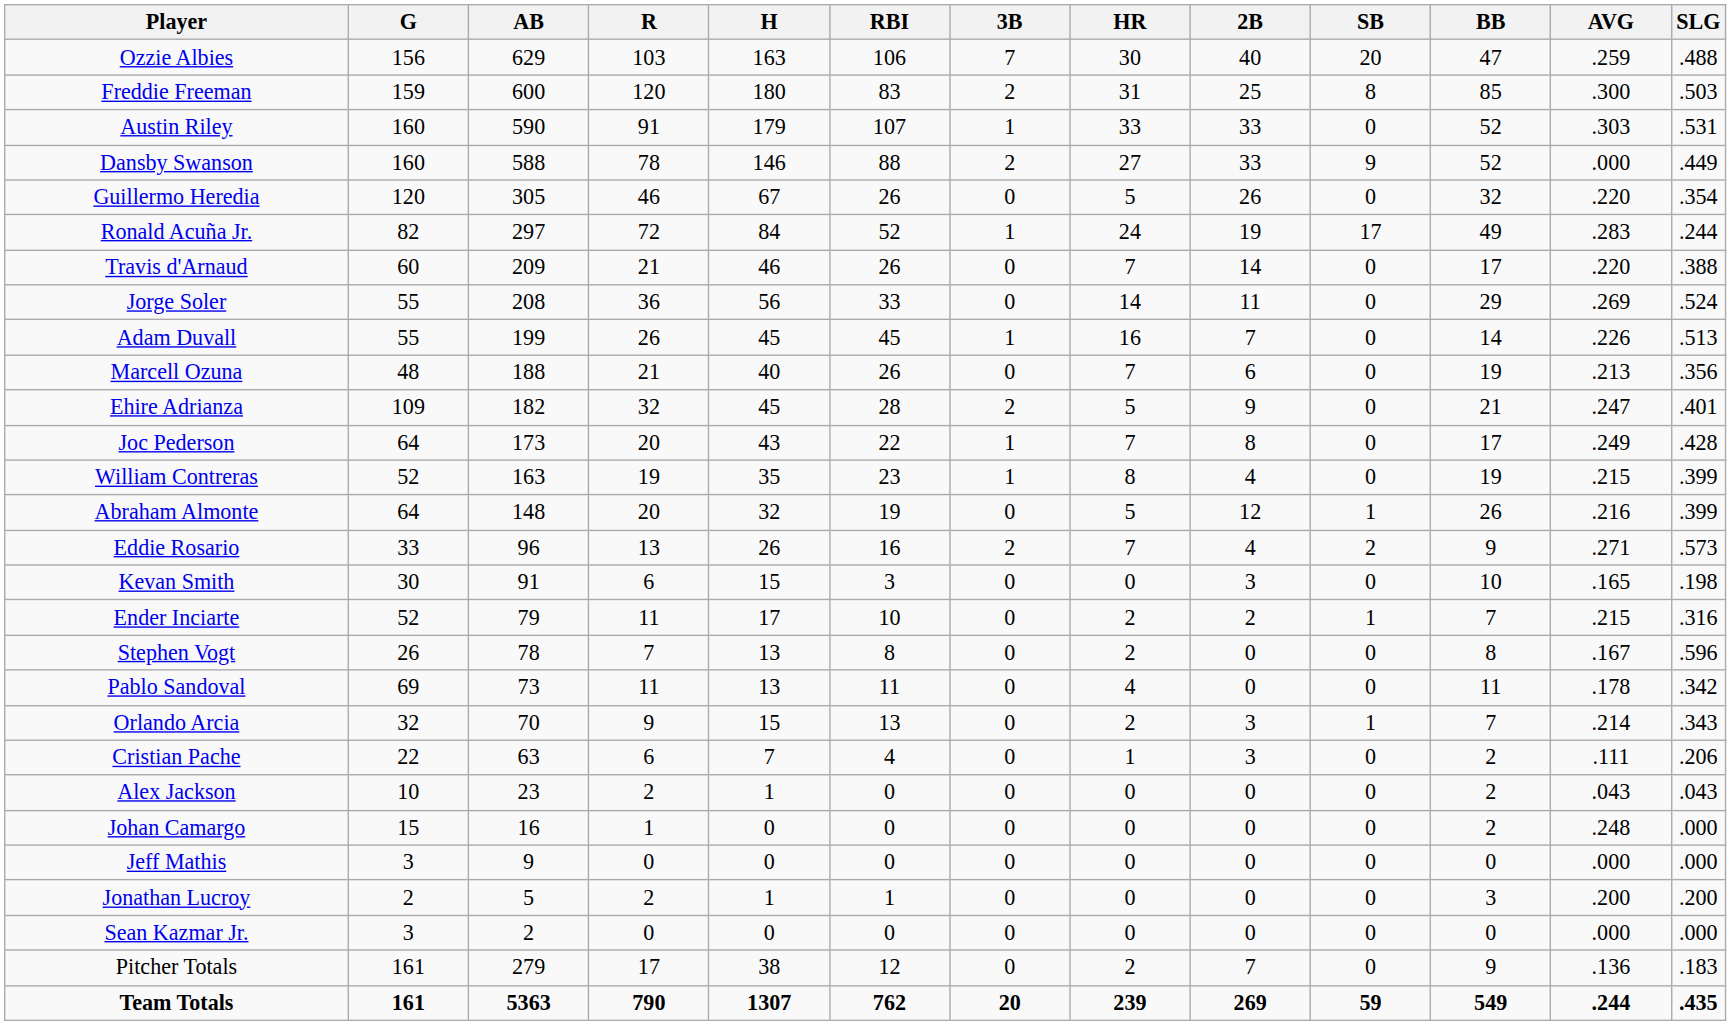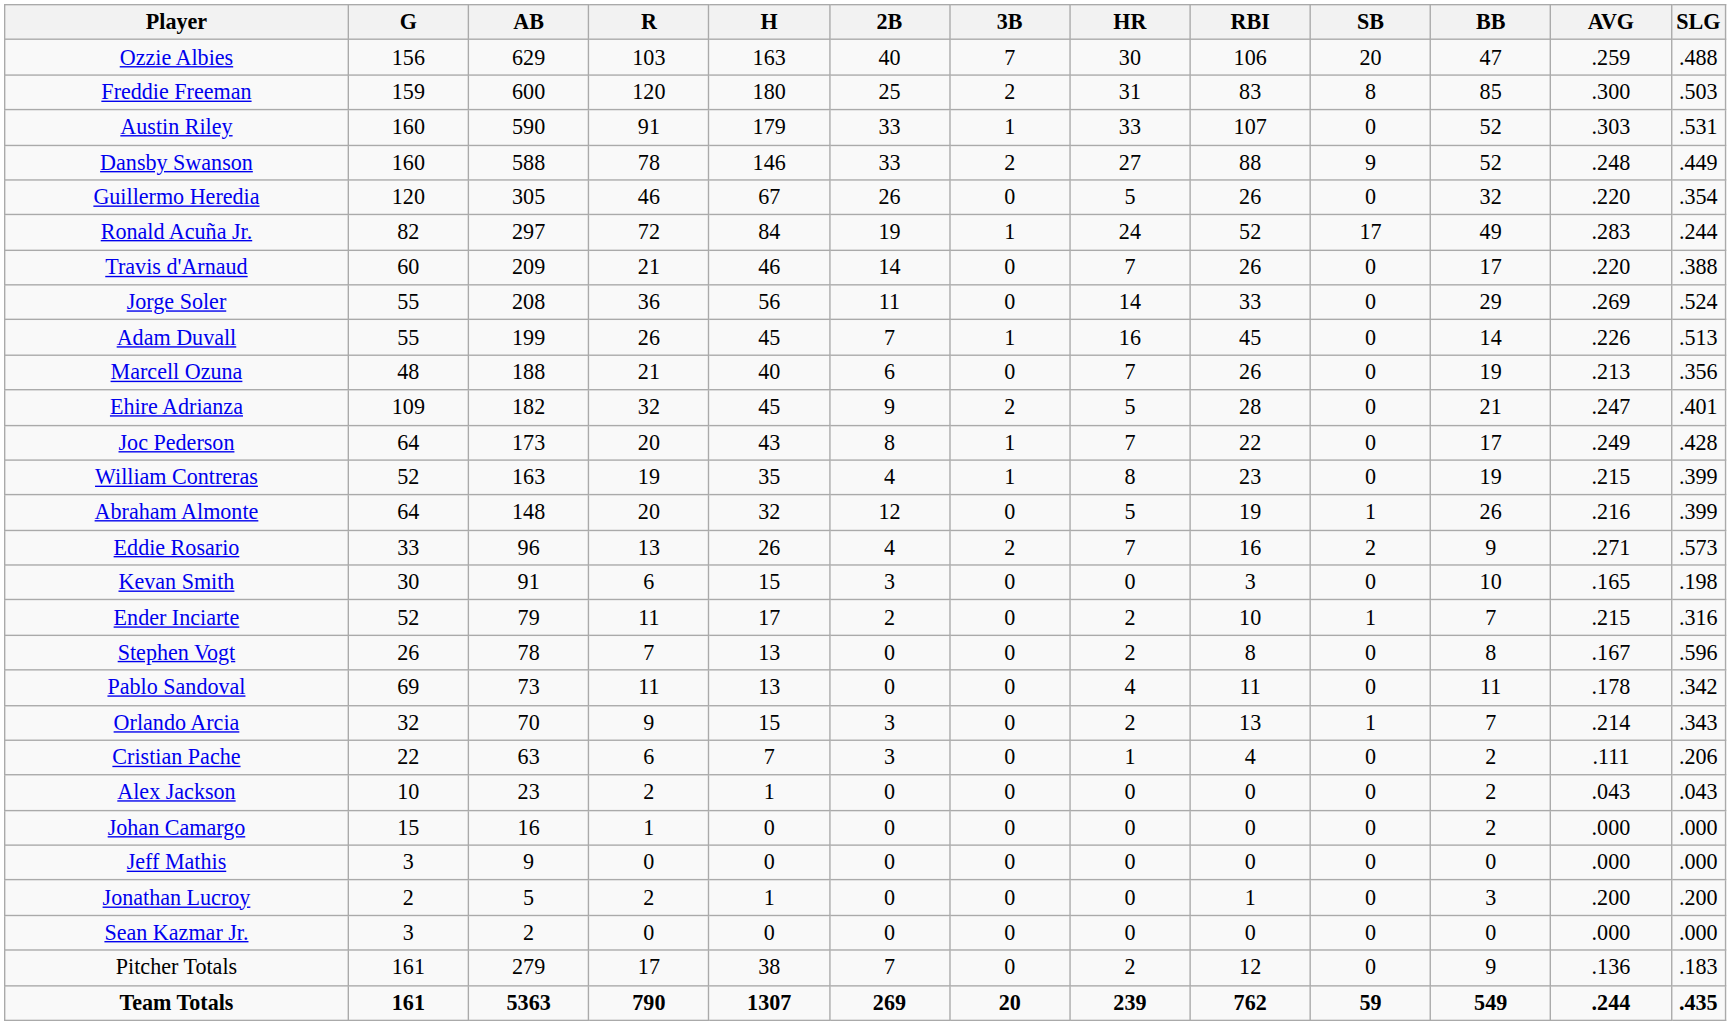columns swapped: 2B <-> RBI
Dansby Swanson | AVG: .000 -> .248
Johan Camargo | AVG: .248 -> .000
